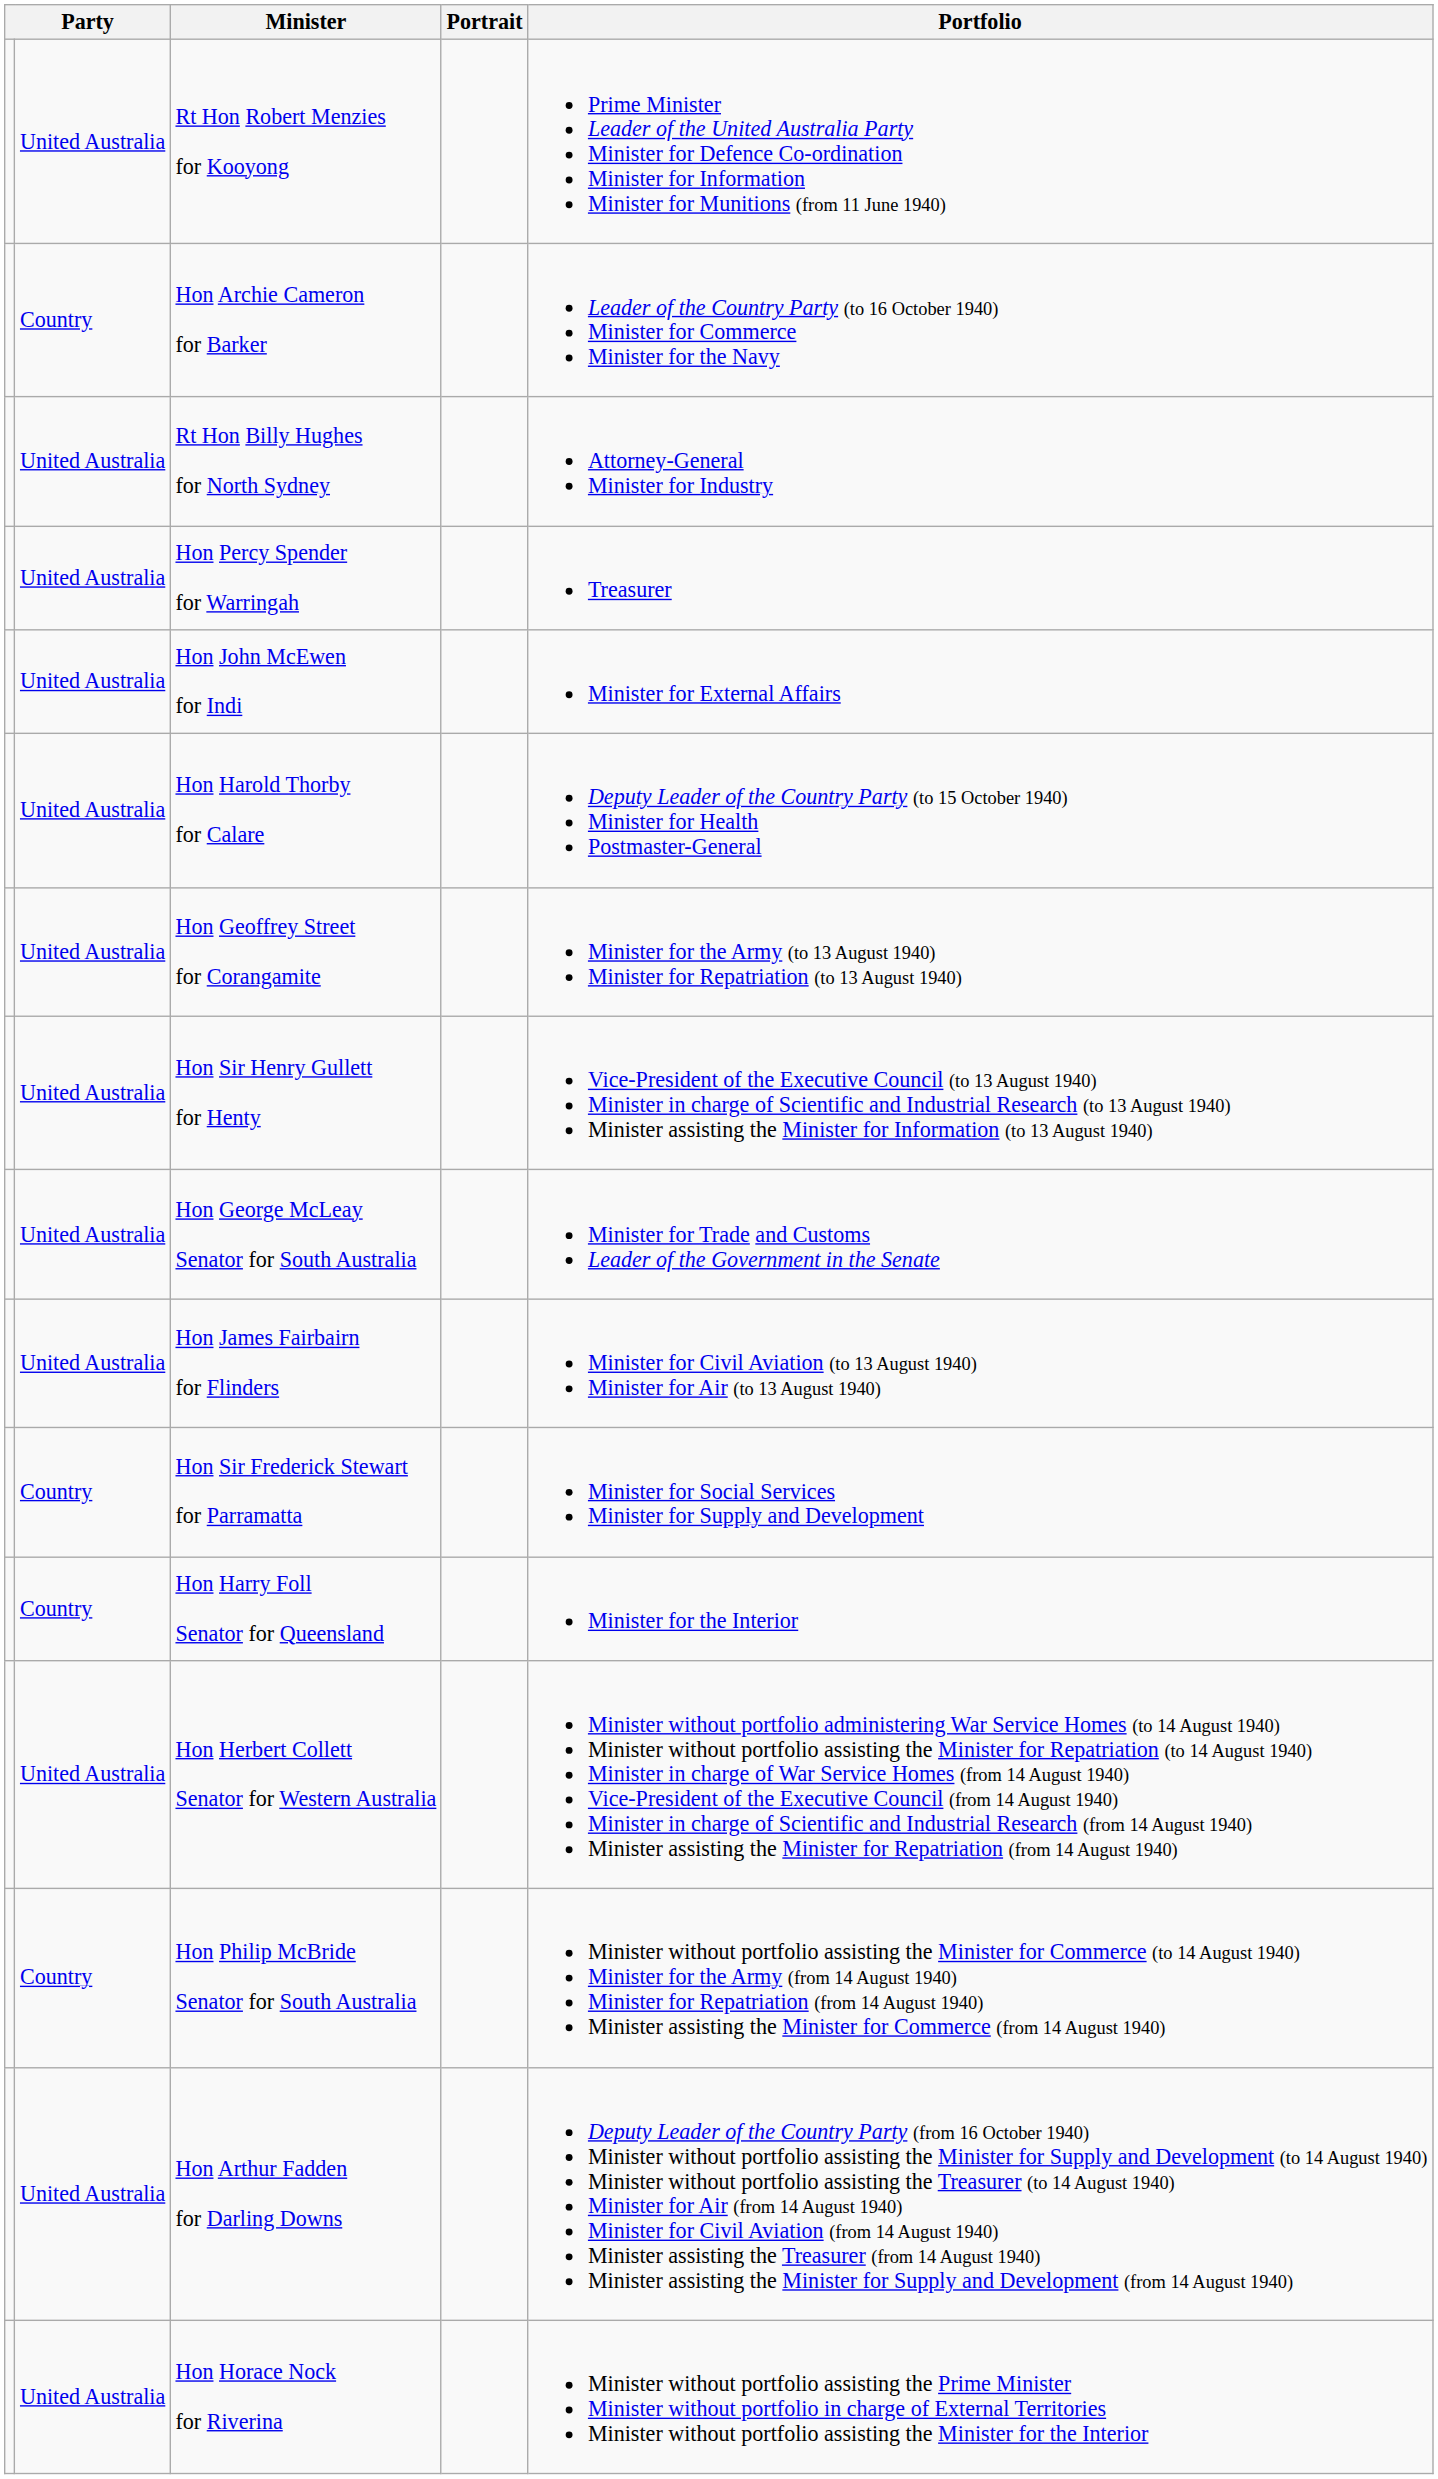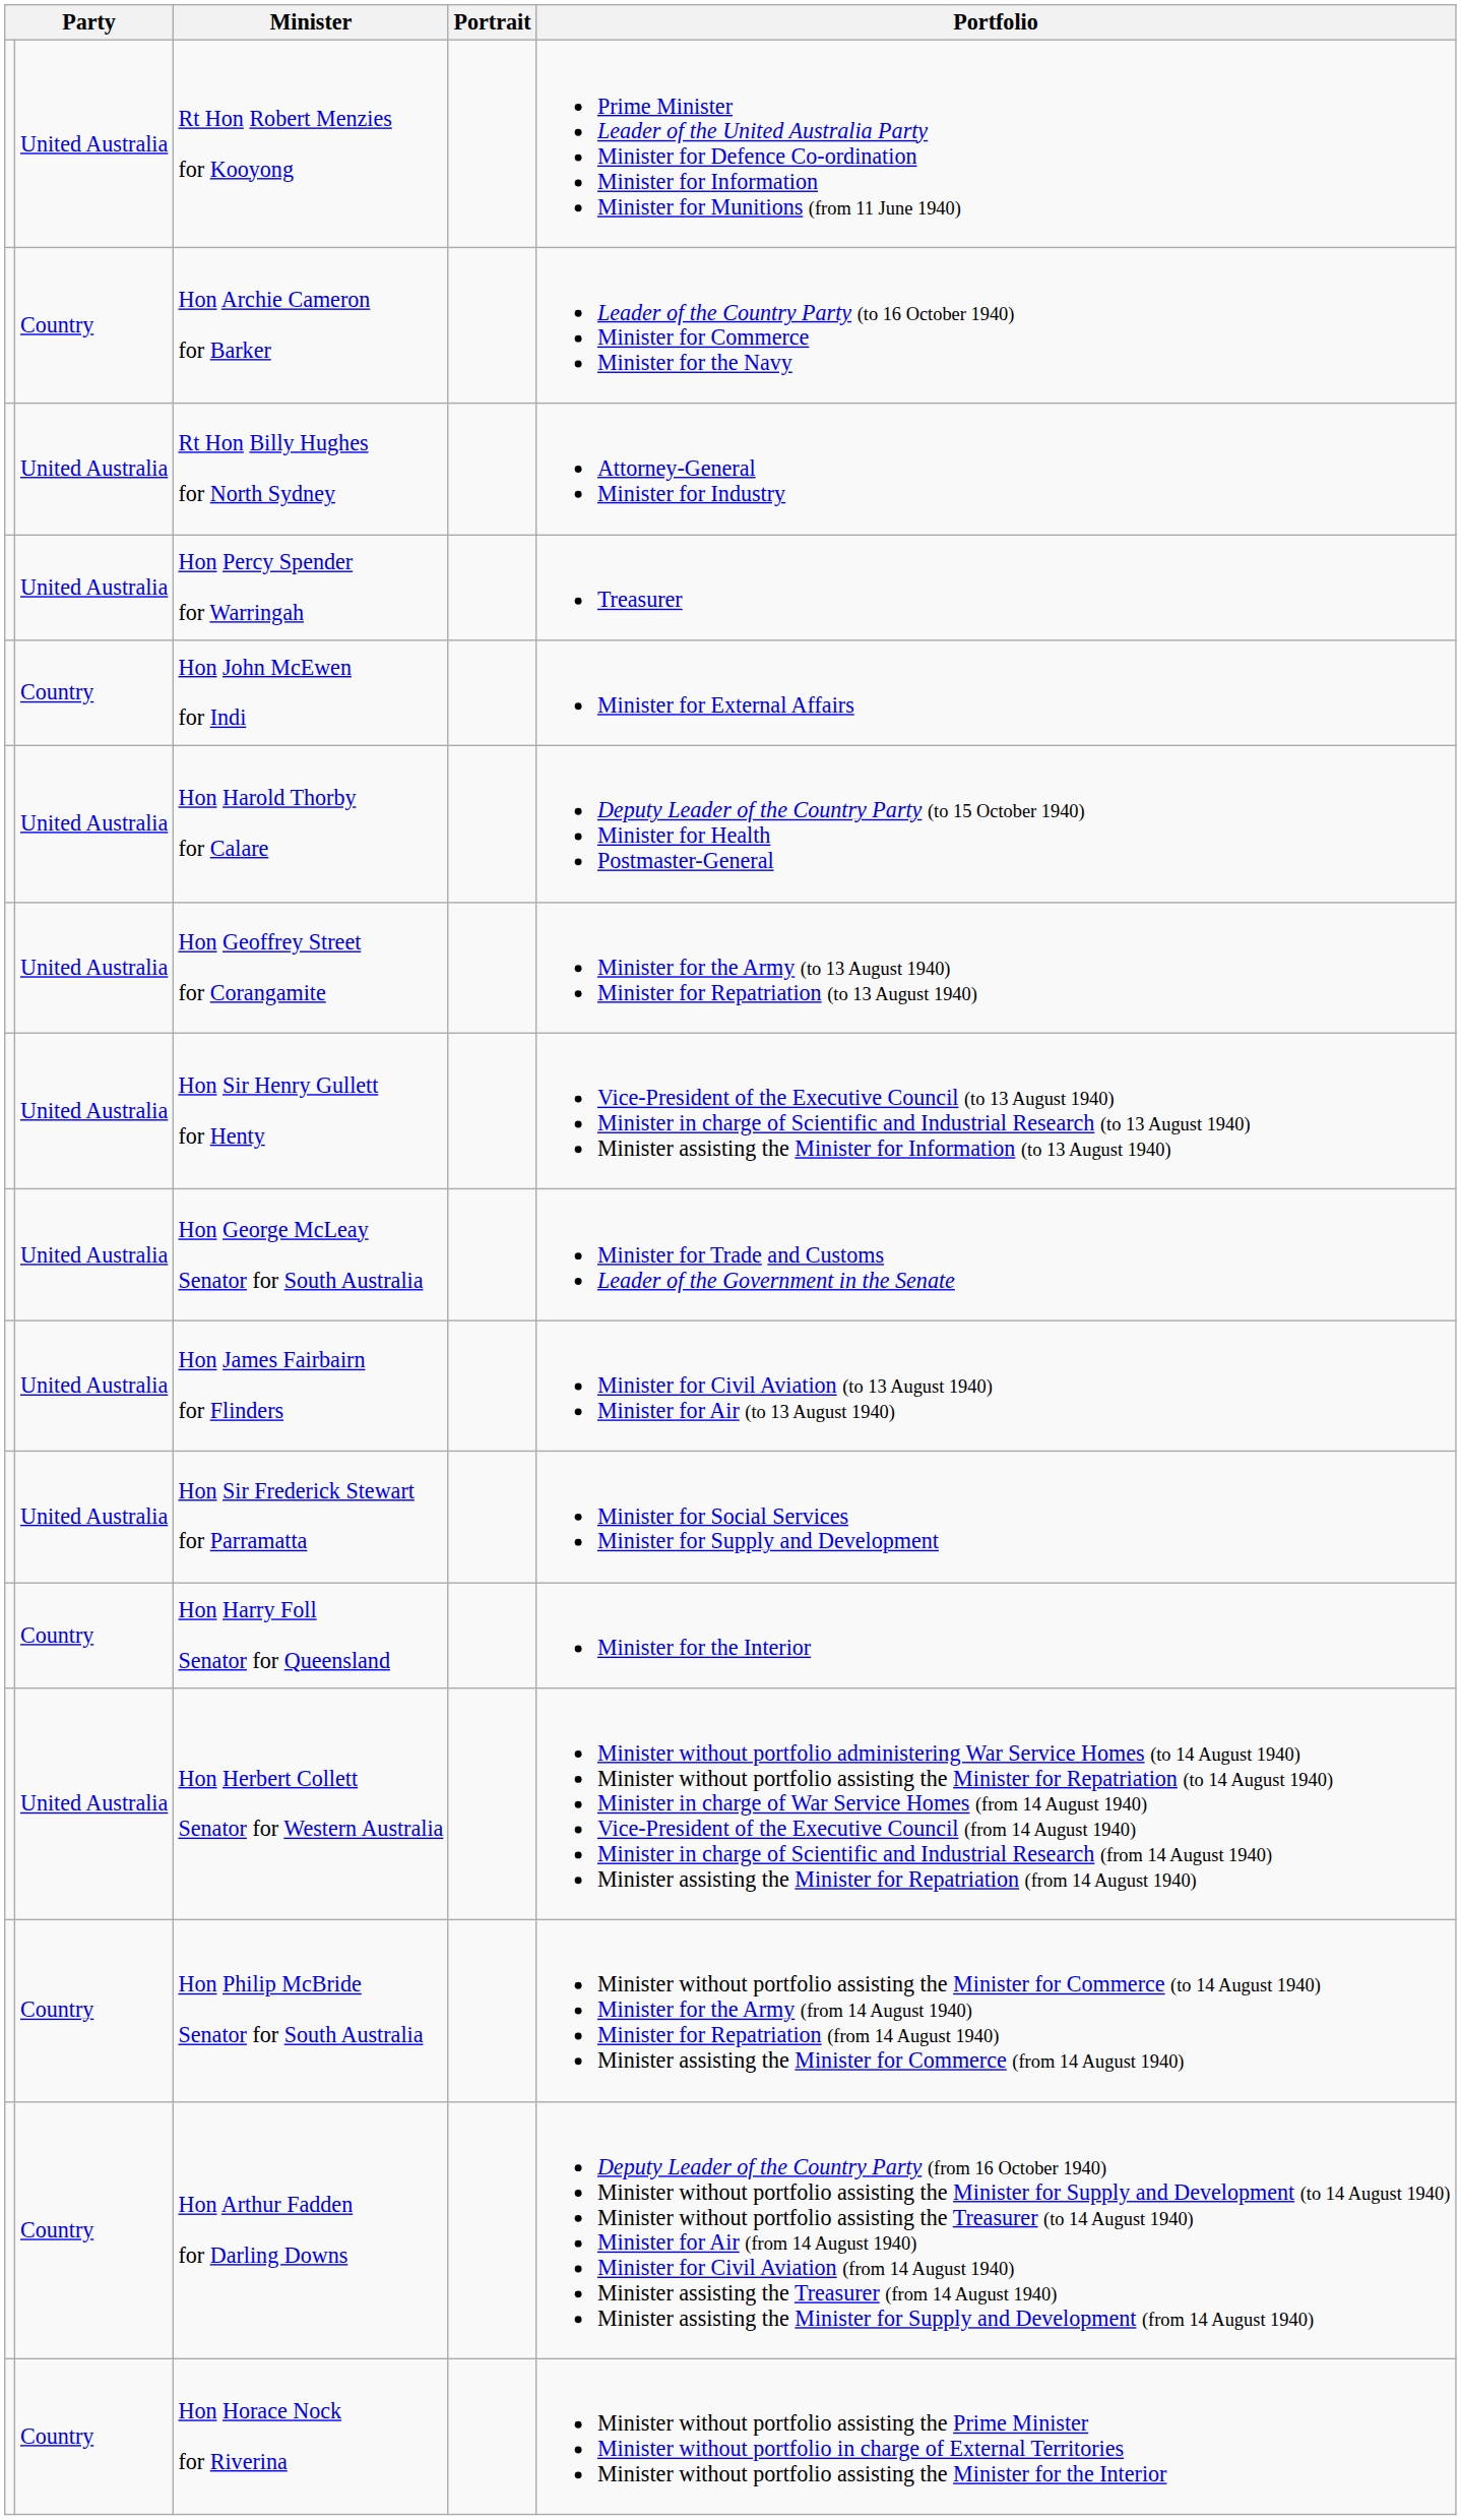Hon John McEwen for Indi | column 2: United Australia -> Country
Hon Sir Frederick Stewart for Parramatta | column 2: Country -> United Australia
Hon Arthur Fadden for Darling Downs | column 2: United Australia -> Country
Hon Horace Nock for Riverina | column 2: United Australia -> Country
